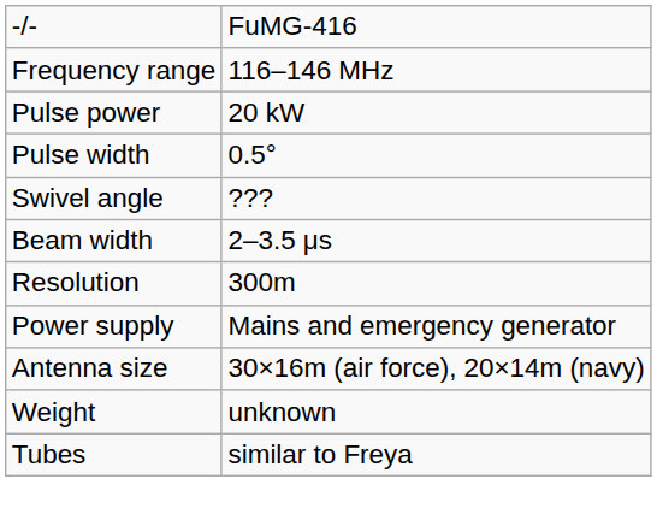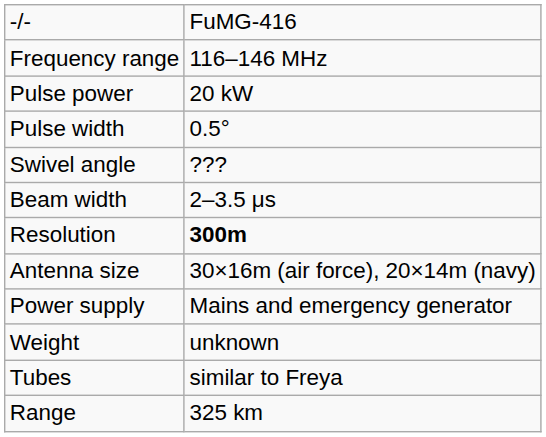Resolution | column 2: normal -> bold
rows swapped: Power supply <-> Antenna size
+ row: Range | 325 km
